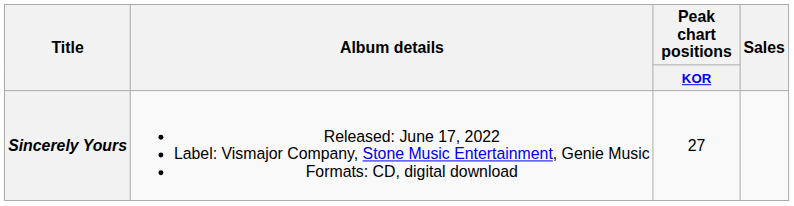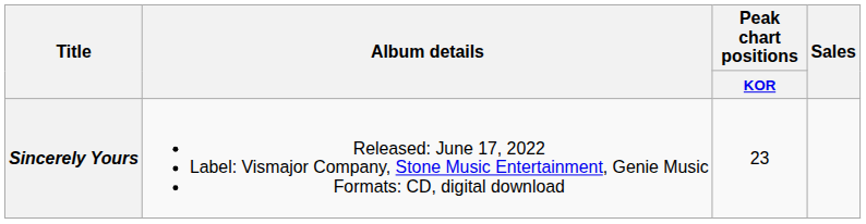Sincerely Yours | Peak chart positions / KOR: 27 -> 23
